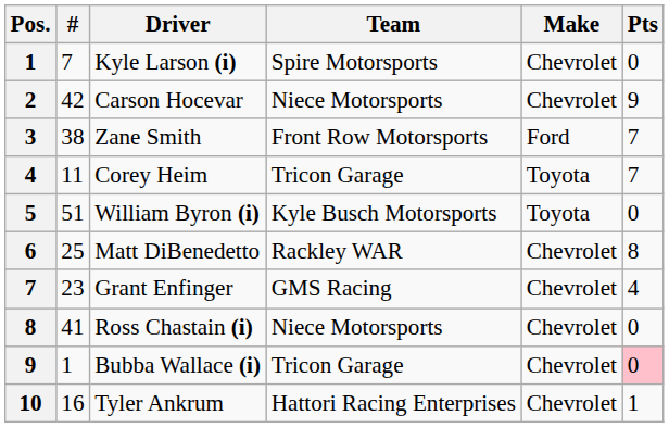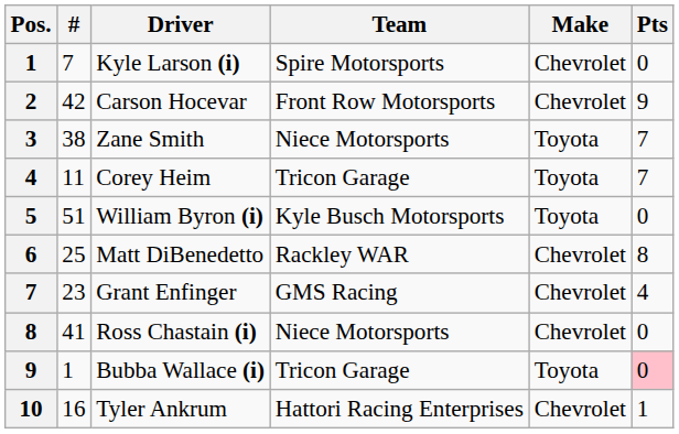Carson Hocevar | Team: Niece Motorsports -> Front Row Motorsports
Zane Smith | Team: Front Row Motorsports -> Niece Motorsports
Zane Smith | Make: Ford -> Toyota
Bubba Wallace (i) | Make: Chevrolet -> Toyota
